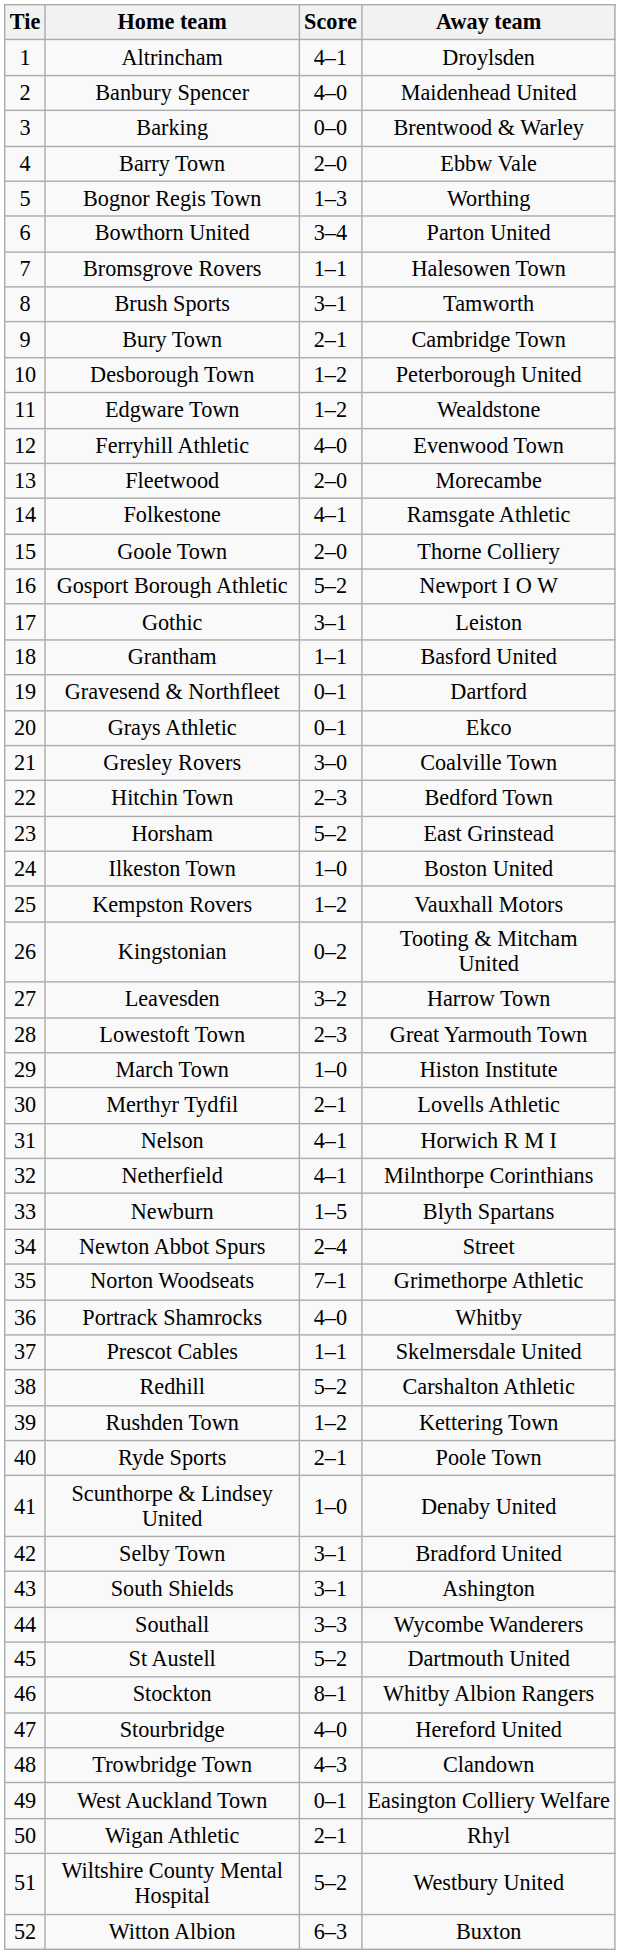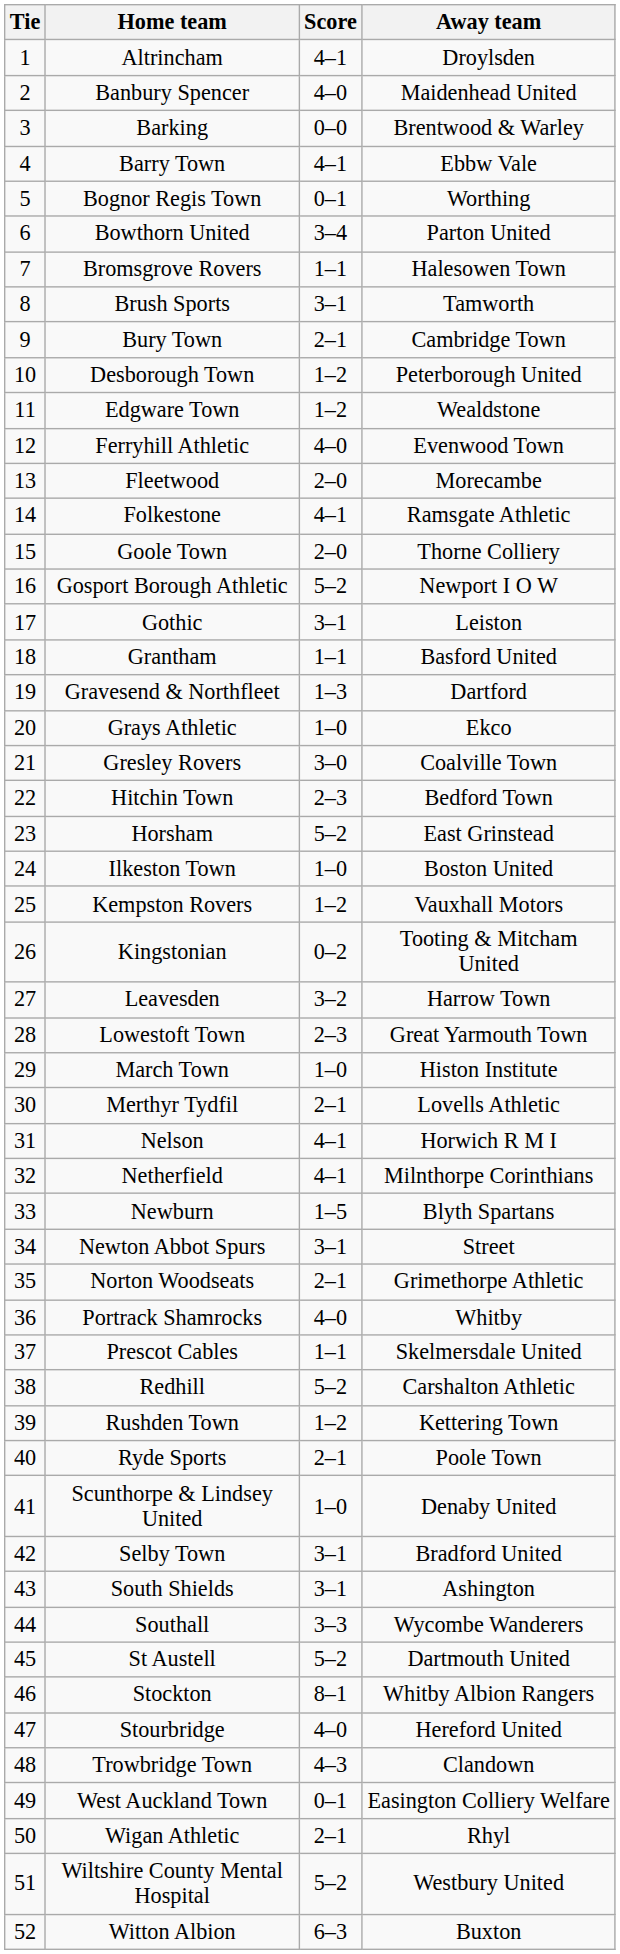Barry Town | Score: 2–0 -> 4–1
Bognor Regis Town | Score: 1–3 -> 0–1
Gravesend & Northfleet | Score: 0–1 -> 1–3
Grays Athletic | Score: 0–1 -> 1–0
Newton Abbot Spurs | Score: 2–4 -> 3–1
Norton Woodseats | Score: 7–1 -> 2–1
